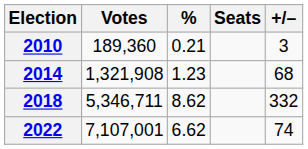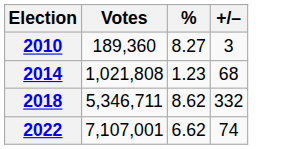- column: Seats
2010 | %: 0.21 -> 8.27
2014 | Votes: 1,321,908 -> 1,021,808
